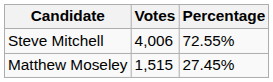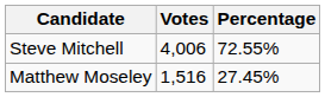Matthew Moseley | Votes: 1,515 -> 1,516
